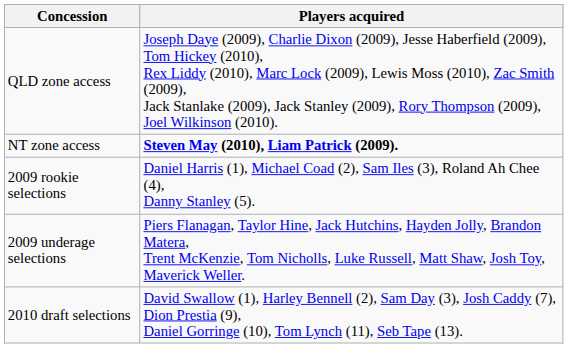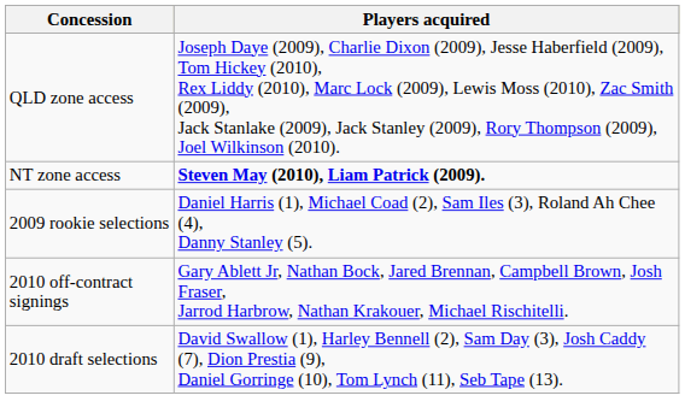- row: 2009 underage selections | Piers Flanagan, Taylor Hine, Jack Hutchins, Hayden Jolly, Brandon Matera, Trent McKenzie, Tom Nicholls, Luke Russell, Matt Shaw, Josh Toy, Maverick Weller.
+ row: 2010 off-contract signings | Gary Ablett Jr, Nathan Bock, Jared Brennan, Campbell Brown, Josh Fraser, Jarrod Harbrow, Nathan Krakouer, Michael Rischitelli.
